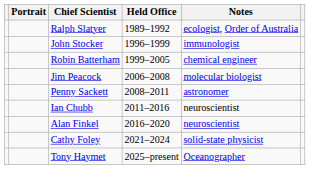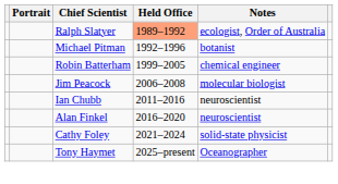Ralph Slatyer | Held Office: no background -> lightsalmon background
+ row: Michael Pitman | 1992–1996 | botanist
- row: John Stocker | 1996–1999 | immunologist
- row: Penny Sackett | 2008–2011 | astronomer
